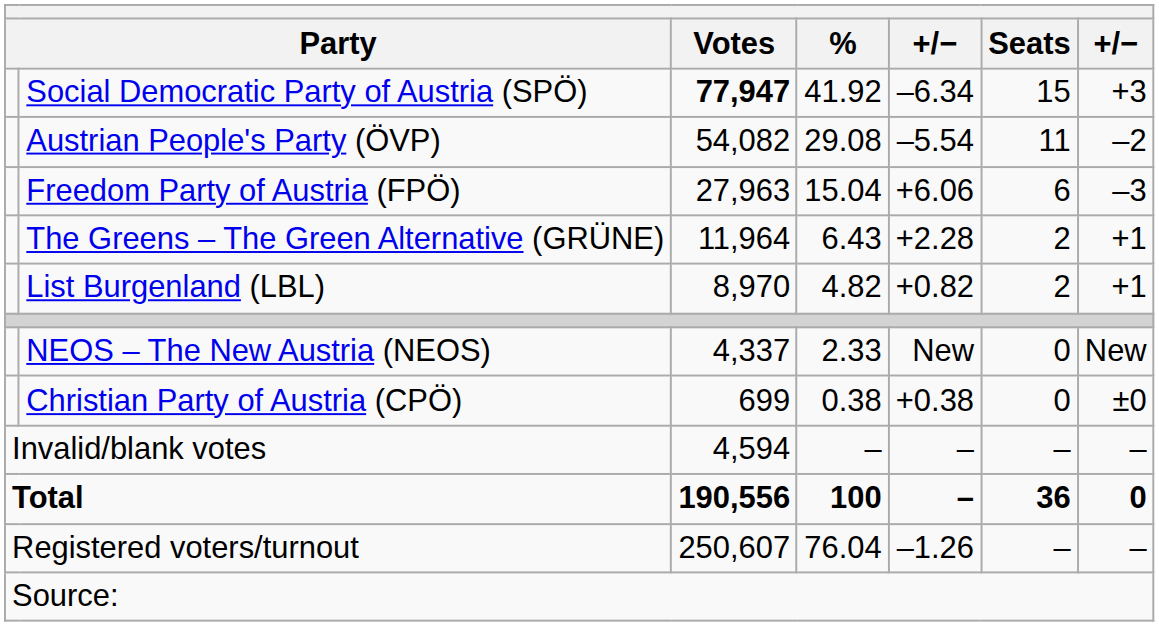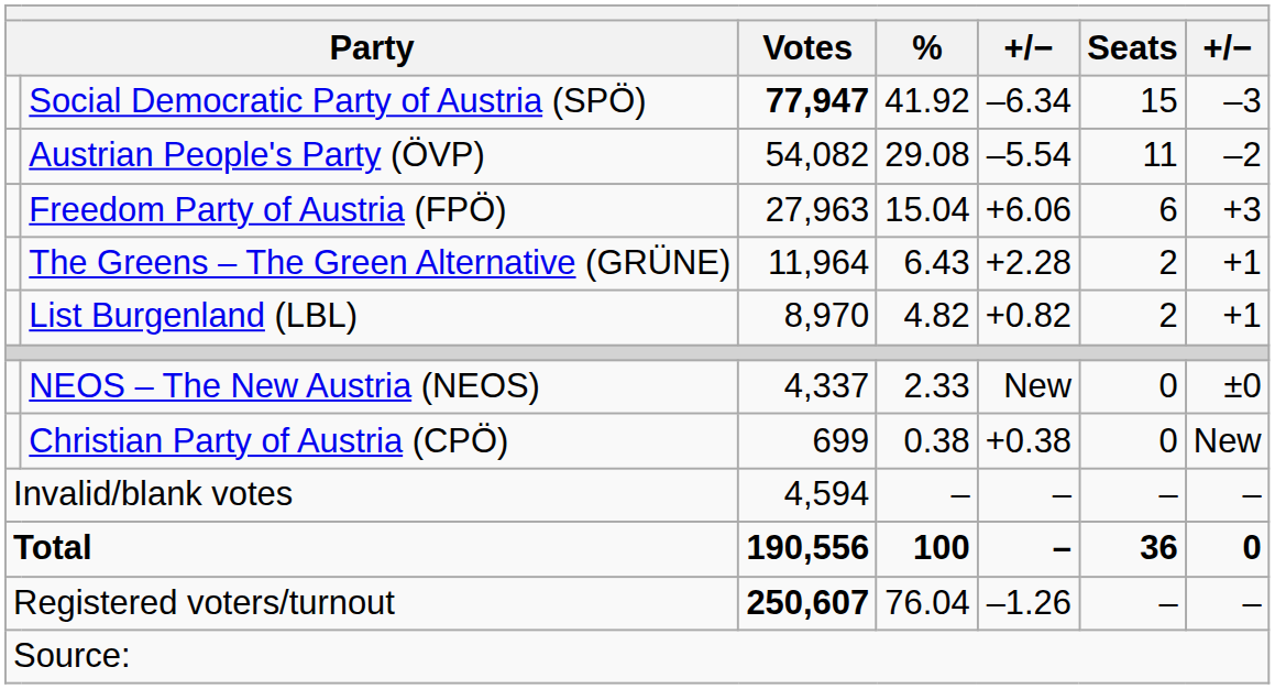Social Democratic Party of Austria (SPÖ) | column 7: +3 -> –3
Freedom Party of Austria (FPÖ) | column 7: –3 -> +3
NEOS – The New Austria (NEOS) | column 7: New -> ±0
Christian Party of Austria (CPÖ) | column 7: ±0 -> New
Registered voters/turnout | Votes: normal -> bold
